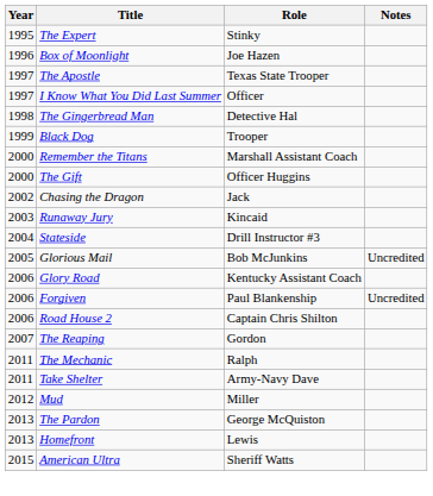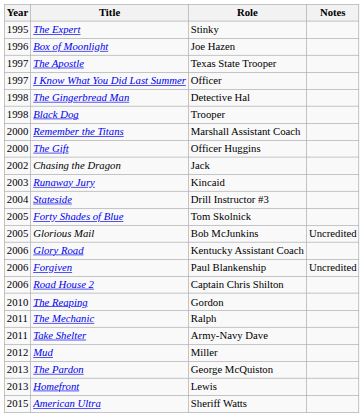Black Dog | Year: 1999 -> 1998
+ row: 2005 | Forty Shades of Blue | Tom Skolnick
The Reaping | Year: 2007 -> 2010
